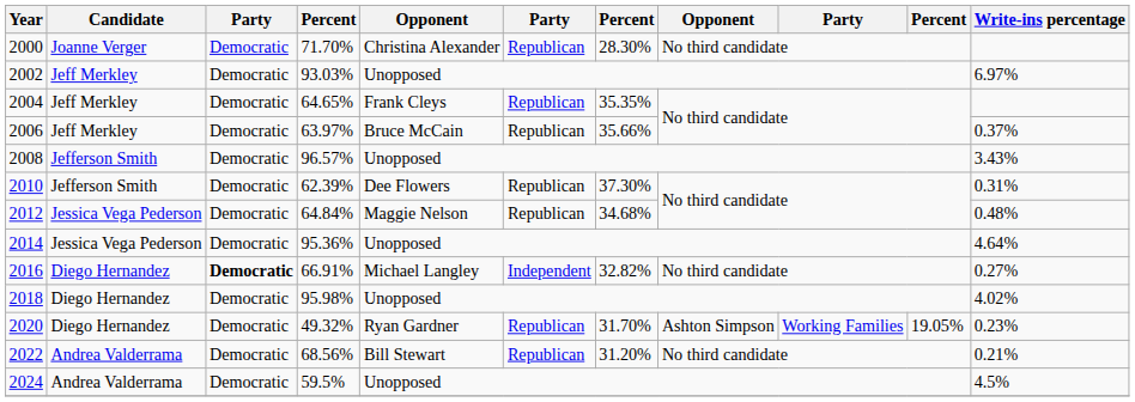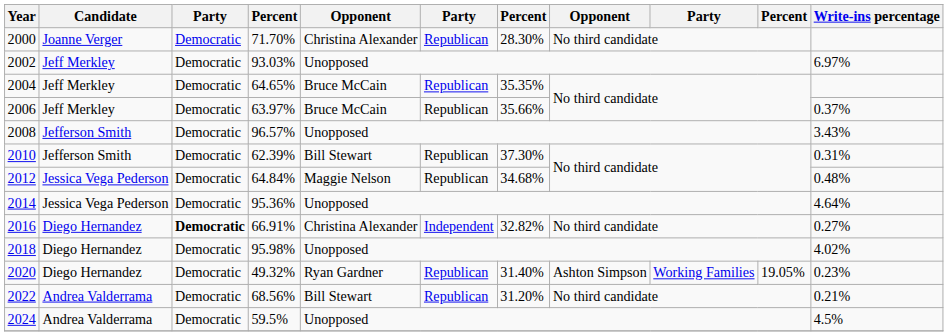2004 | column 5: Frank Cleys -> Bruce McCain
2010 | column 5: Dee Flowers -> Bill Stewart
2016 | column 5: Michael Langley -> Christina Alexander
2020 | column 7: 31.70% -> 31.40%
